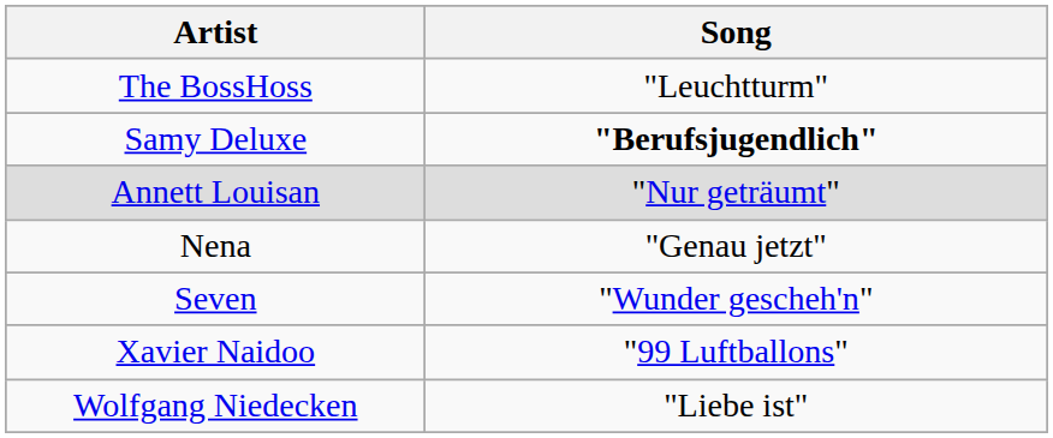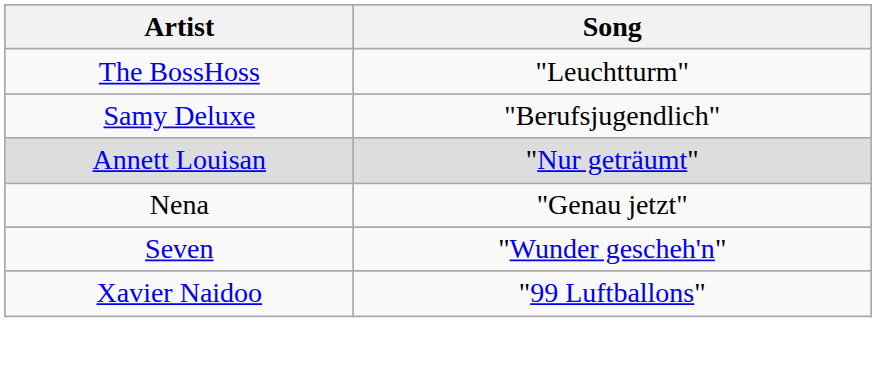Samy Deluxe | Song: bold -> normal
- row: Wolfgang Niedecken | "Liebe ist"
